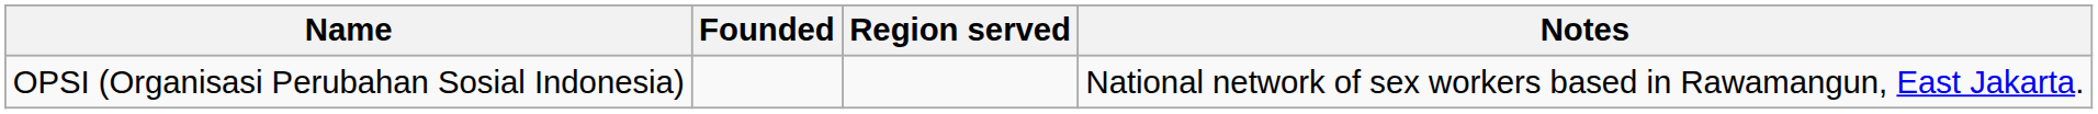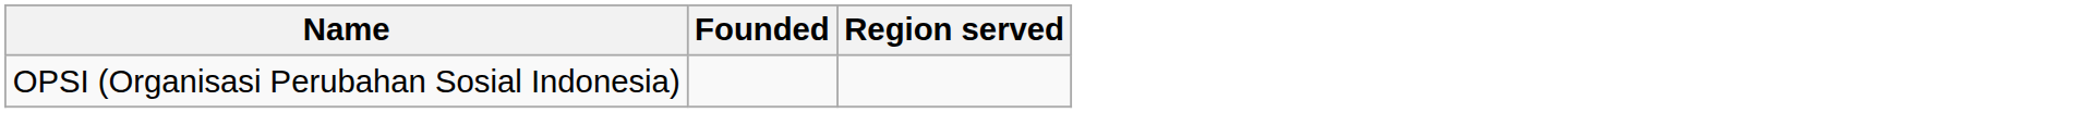- column: Notes | National network of sex workers based in Rawamangun, East Jakarta.
